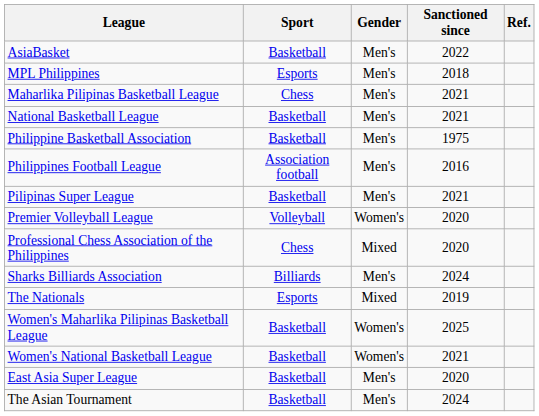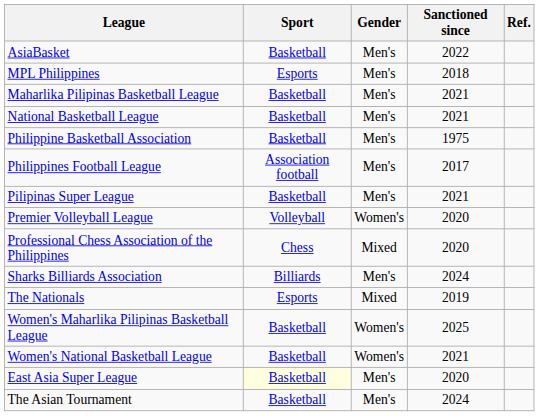Maharlika Pilipinas Basketball League | Sport: Chess -> Basketball
Philippines Football League | Sanctioned since: 2016 -> 2017
East Asia Super League | Sport: no background -> lightyellow background
